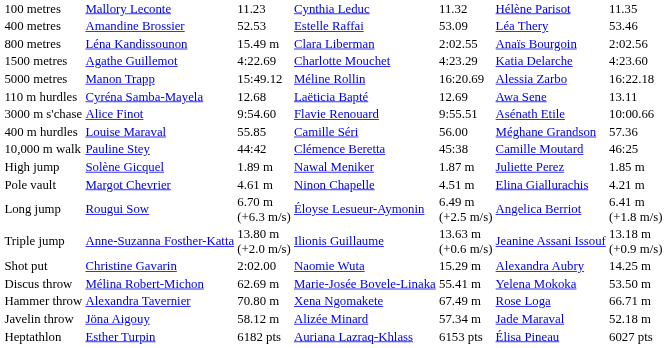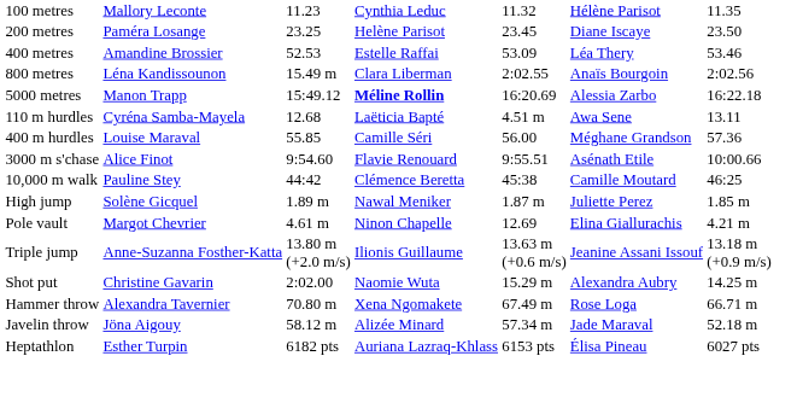+ row: 200 metres | Paméra Losange | 23.25 | Helène Parisot | 23.45 | Diane Iscaye | 23.50
- row: 1500 metres | Agathe Guillemot | 4:22.69 | Charlotte Mouchet | 4:23.29 | Katia Delarche | 4:23.60
5000 metres | column 4: normal -> bold
110 m hurdles | column 5: 12.69 -> 4.51 m
rows swapped: 400 m hurdles <-> 3000 m s'chase
Pole vault | column 5: 4.51 m -> 12.69
- row: Long jump | Rougui Sow | 6.70 m (+6.3 m/s) | Éloyse Lesueur-Aymonin | 6.49 m (+2.5 m/s) | Angelica Berriot | 6.41 m (+1.8 m/s)
- row: Discus throw | Mélina Robert-Michon | 62.69 m | Marie-Josée Bovele-Linaka | 55.41 m | Yelena Mokoka | 53.50 m
